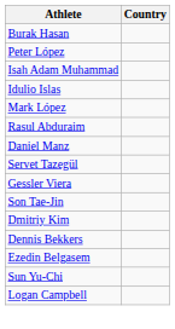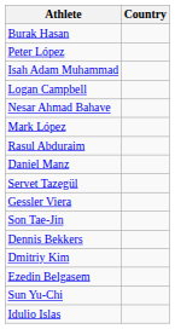rows swapped: Idulio Islas <-> Logan Campbell
+ row: Nesar Ahmad Bahave
rows swapped: Dennis Bekkers <-> Dmitriy Kim
